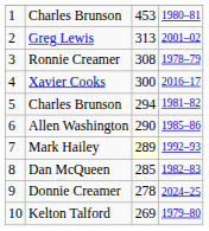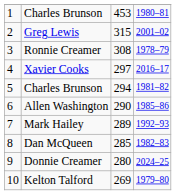Greg Lewis | column 3: 313 -> 315
Xavier Cooks | column 3: 300 -> 297
Mark Hailey | column 3: lightyellow background -> no background
Donnie Creamer | column 3: 278 -> 280
